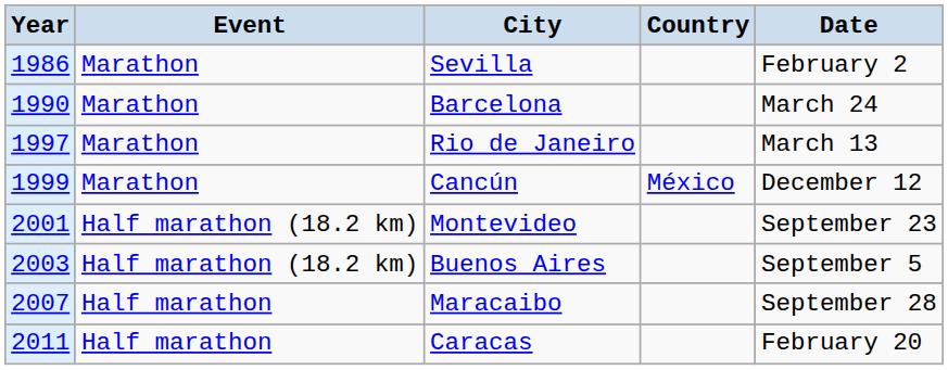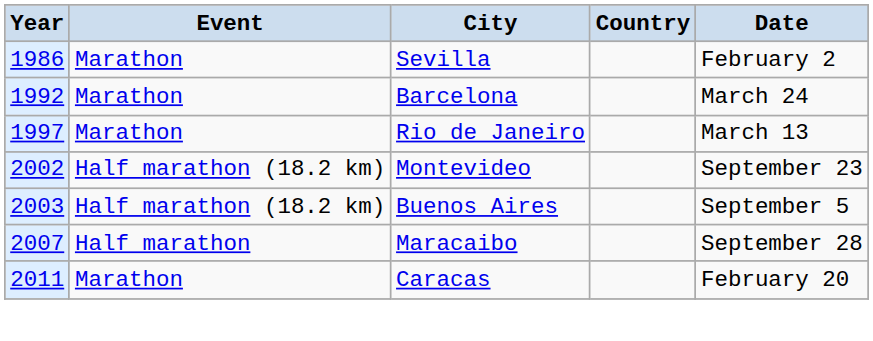Barcelona | Year: 1990 -> 1992
- row: 1999 | Marathon | Cancún | México | December 12
Montevideo | Year: 2001 -> 2002
Caracas | Event: Half marathon -> Marathon
